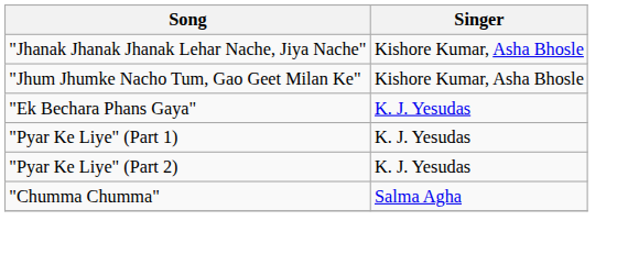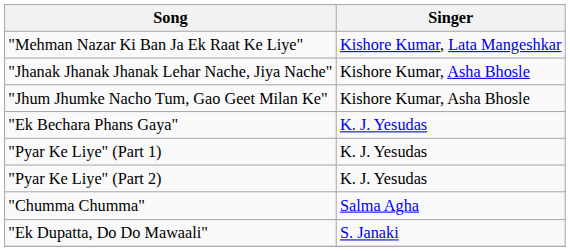+ row: "Mehman Nazar Ki Ban Ja Ek Raat Ke Liye" | Kishore Kumar, Lata Mangeshkar
+ row: "Ek Dupatta, Do Do Mawaali" | S. Janaki
